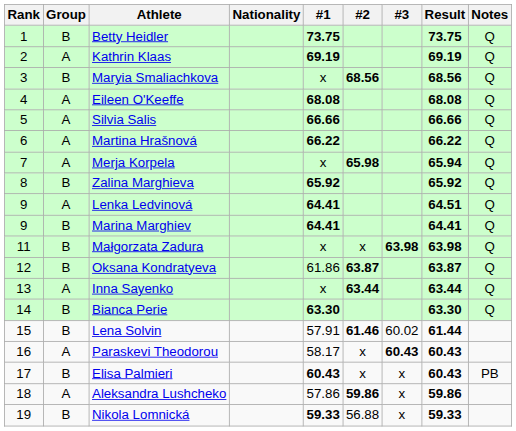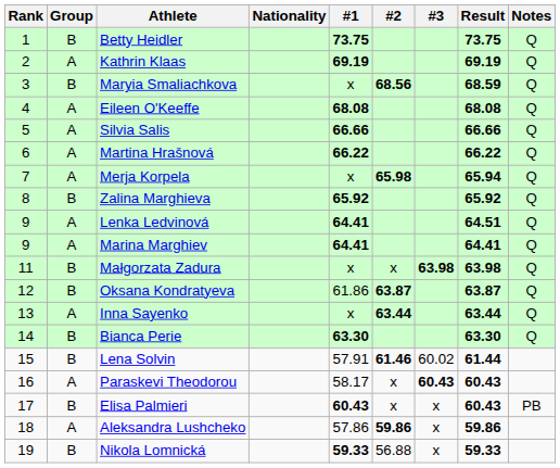Maryia Smaliachkova | Result: 68.56 -> 68.59
Marina Marghiev | Group: B -> A
